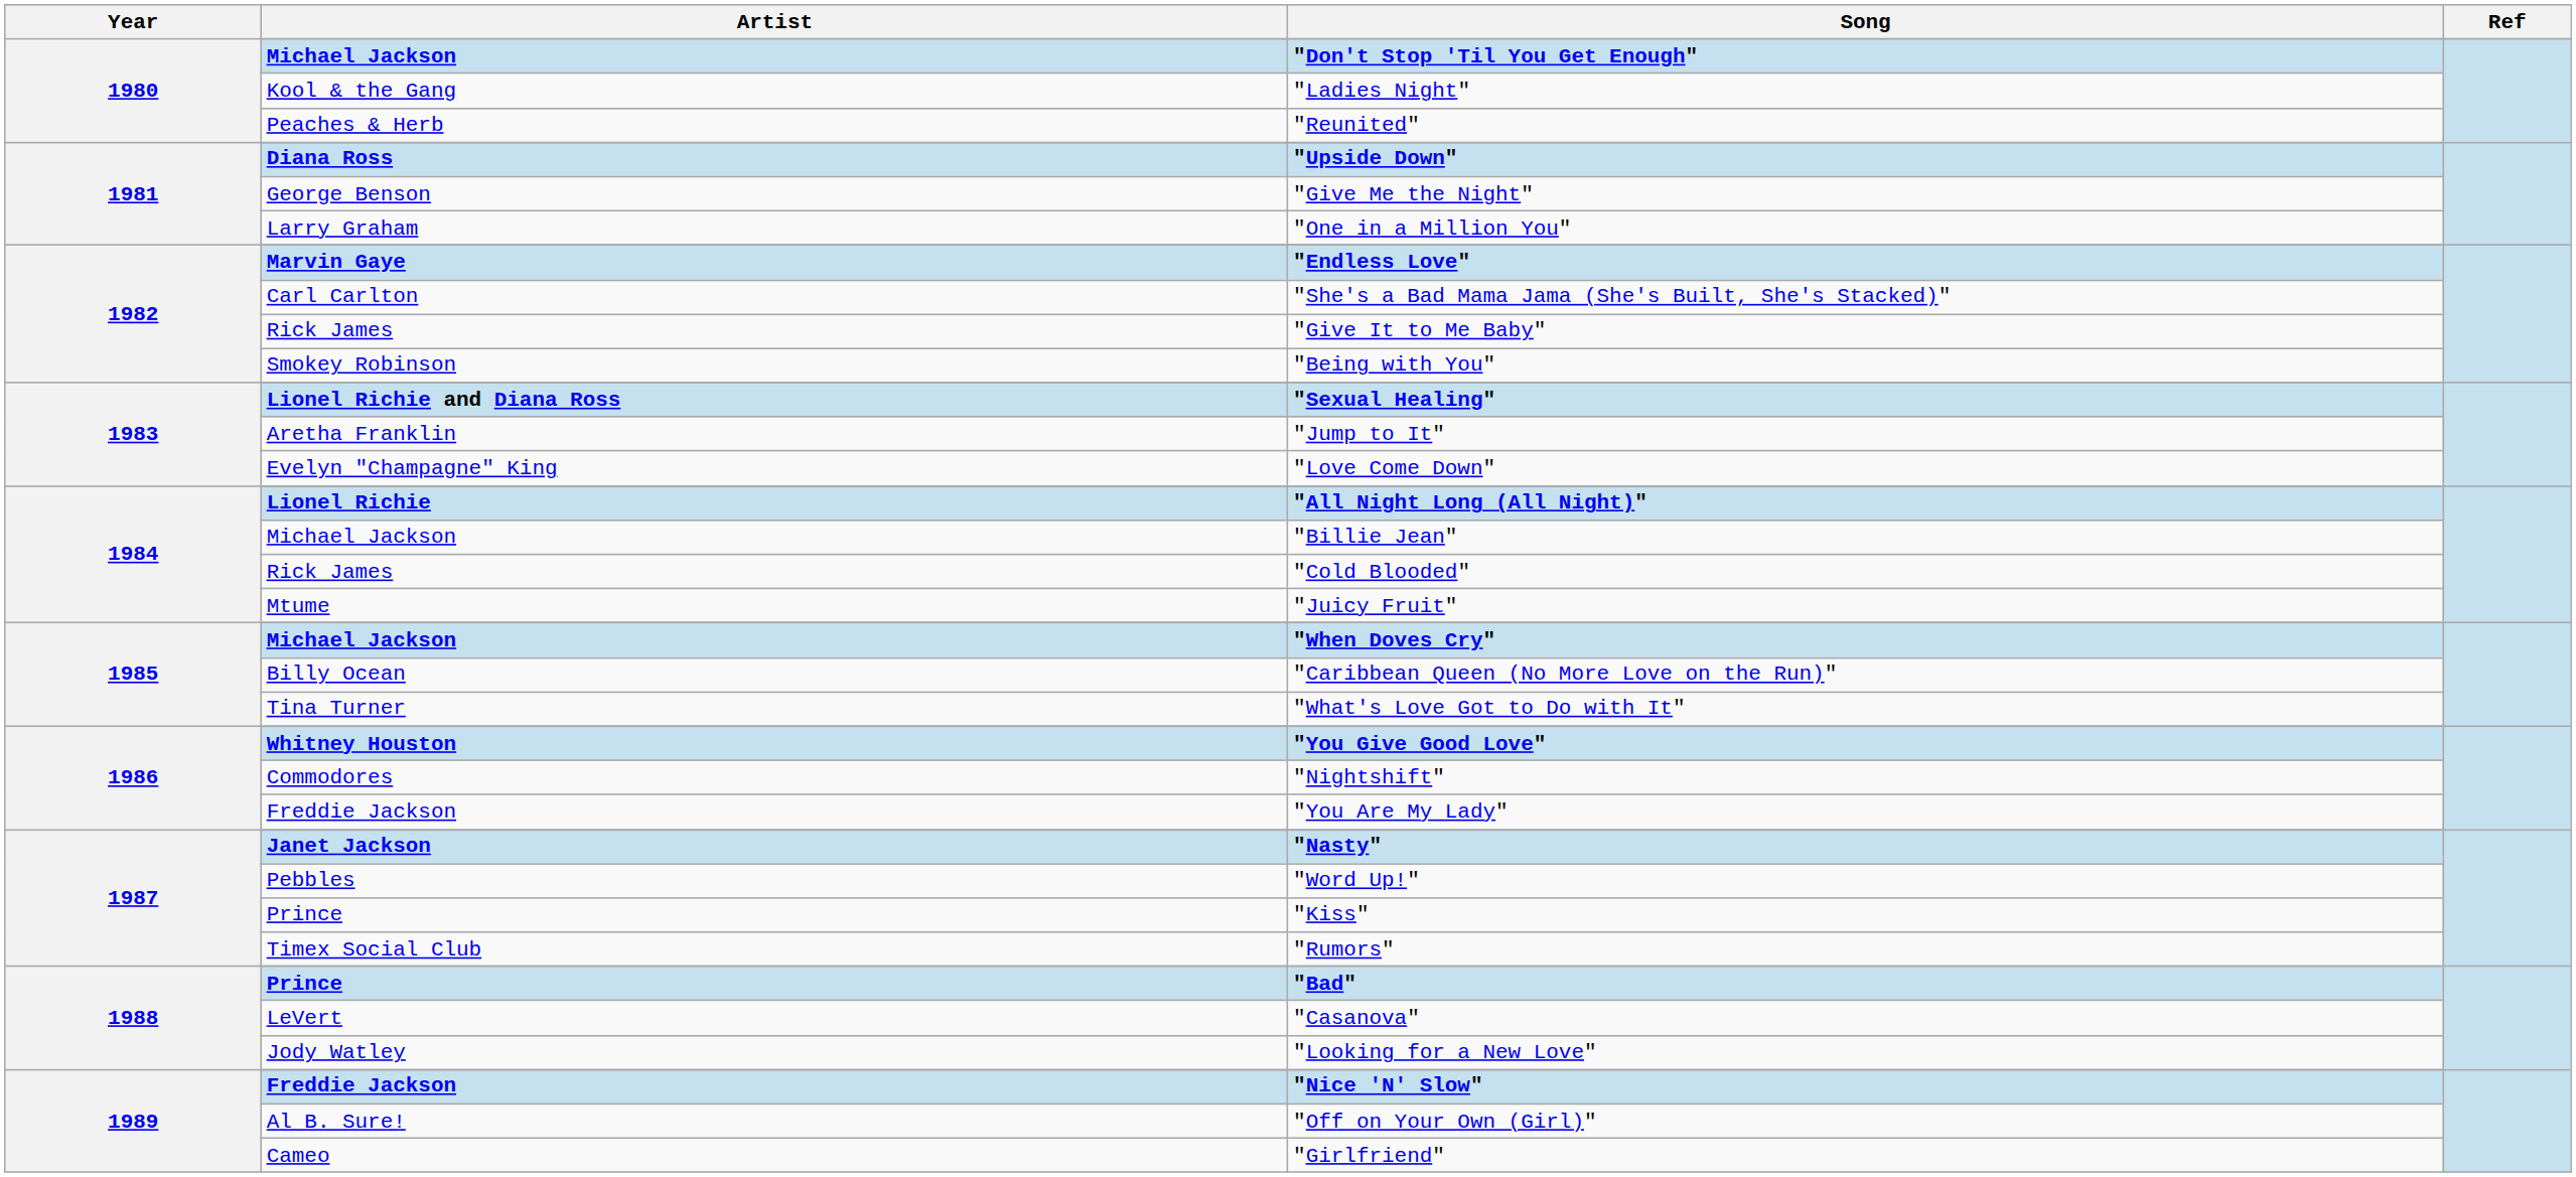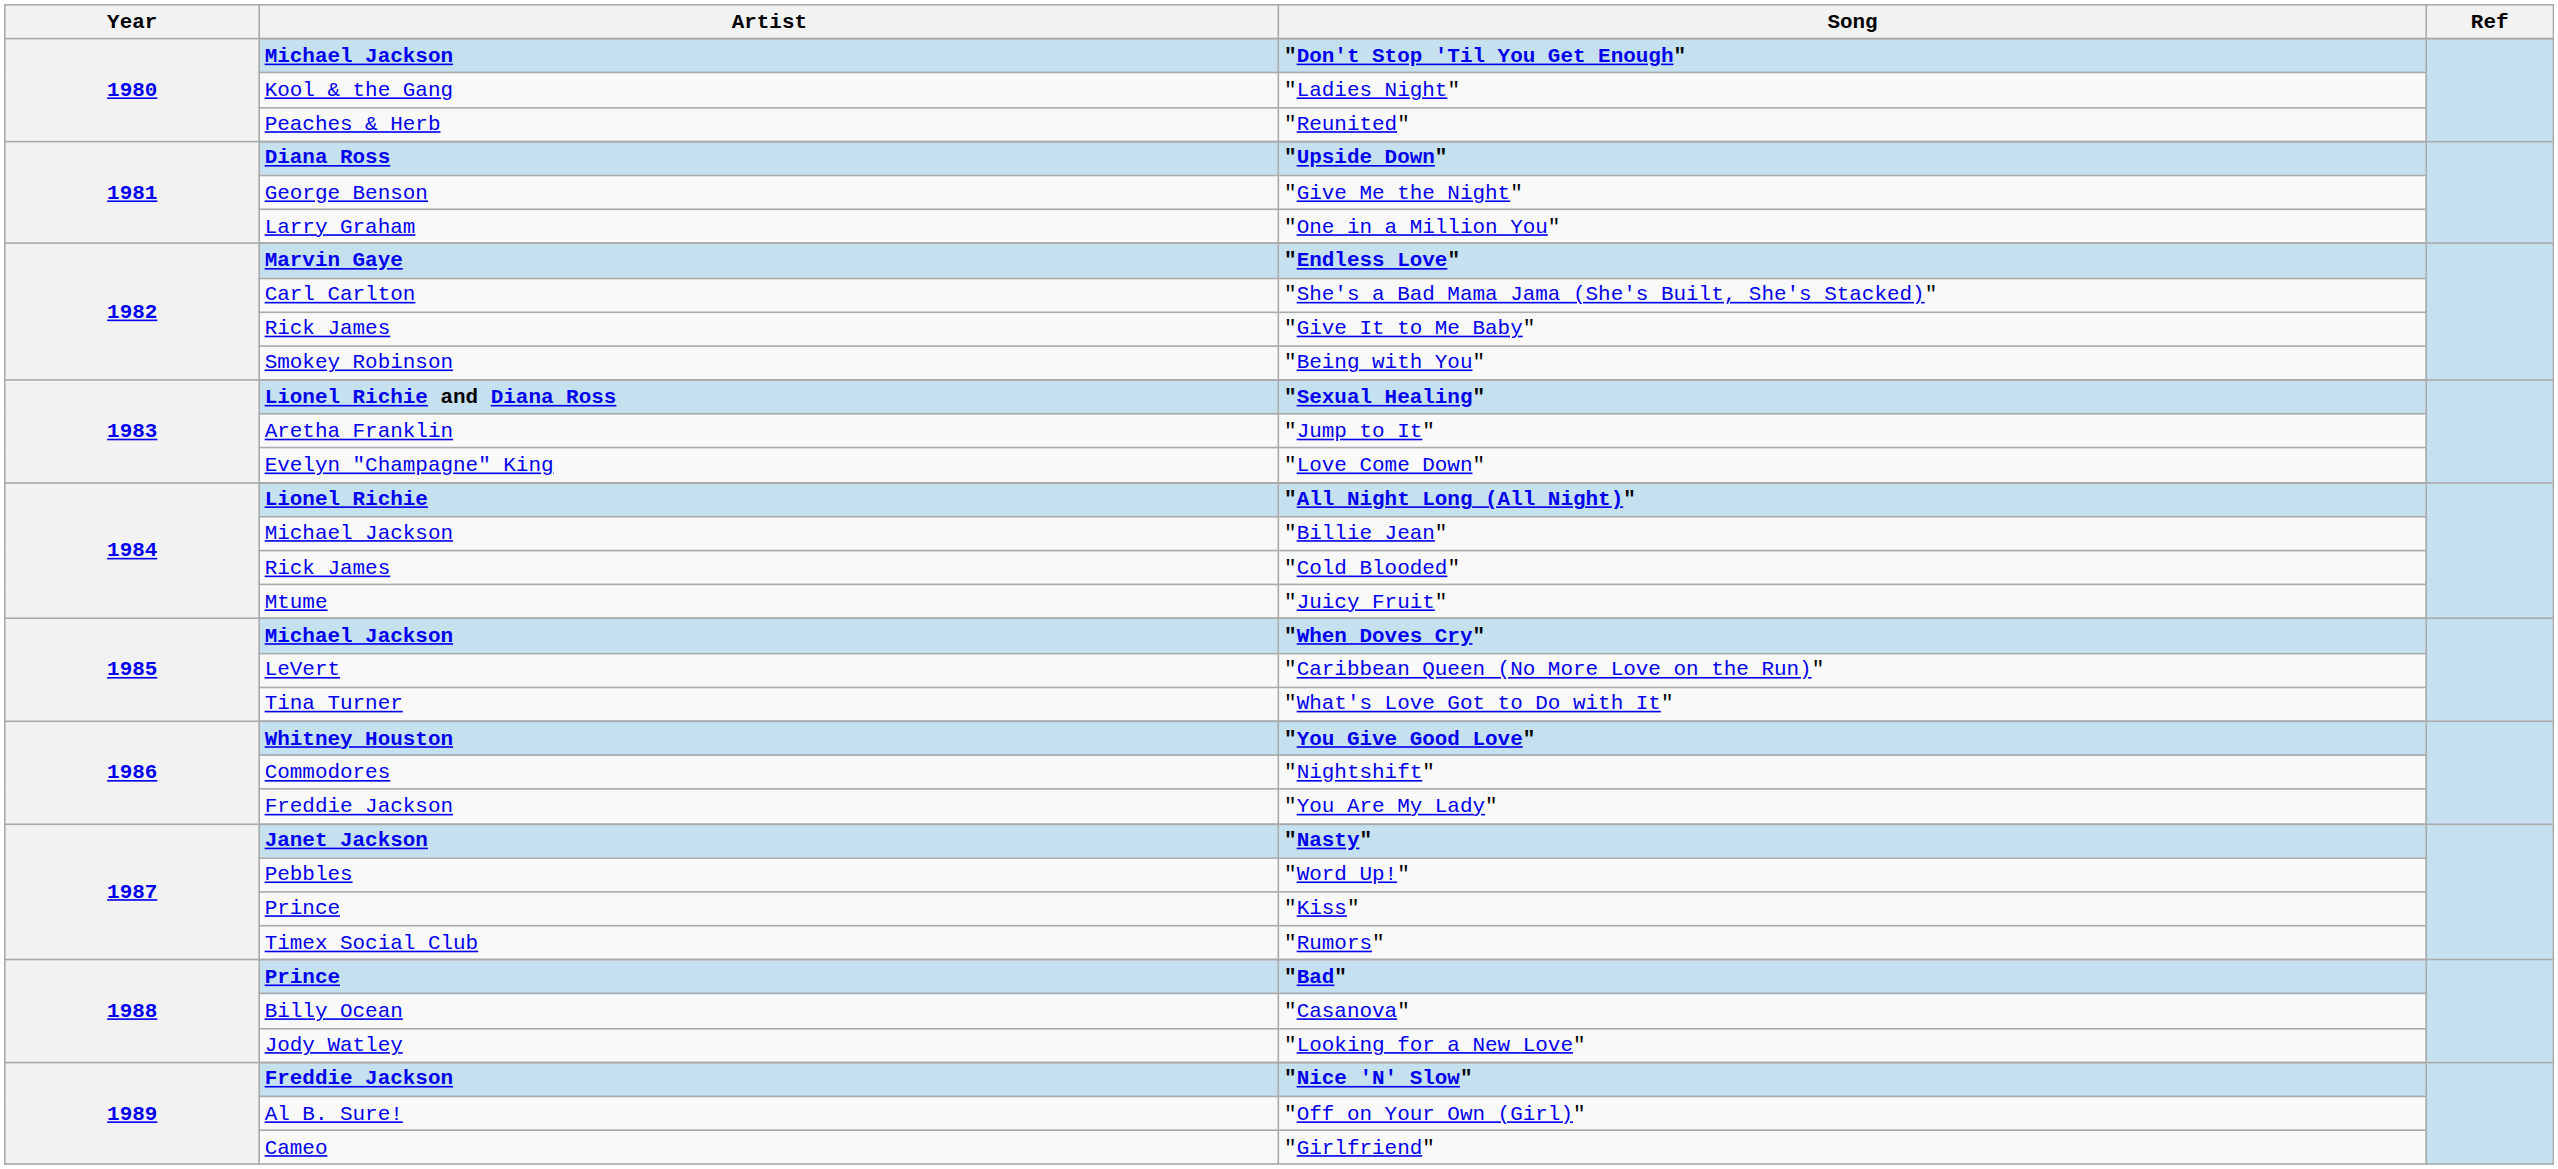"Caribbean Queen (No More Love on the Run)" | Artist: Billy Ocean -> LeVert
"Casanova" | Artist: LeVert -> Billy Ocean
